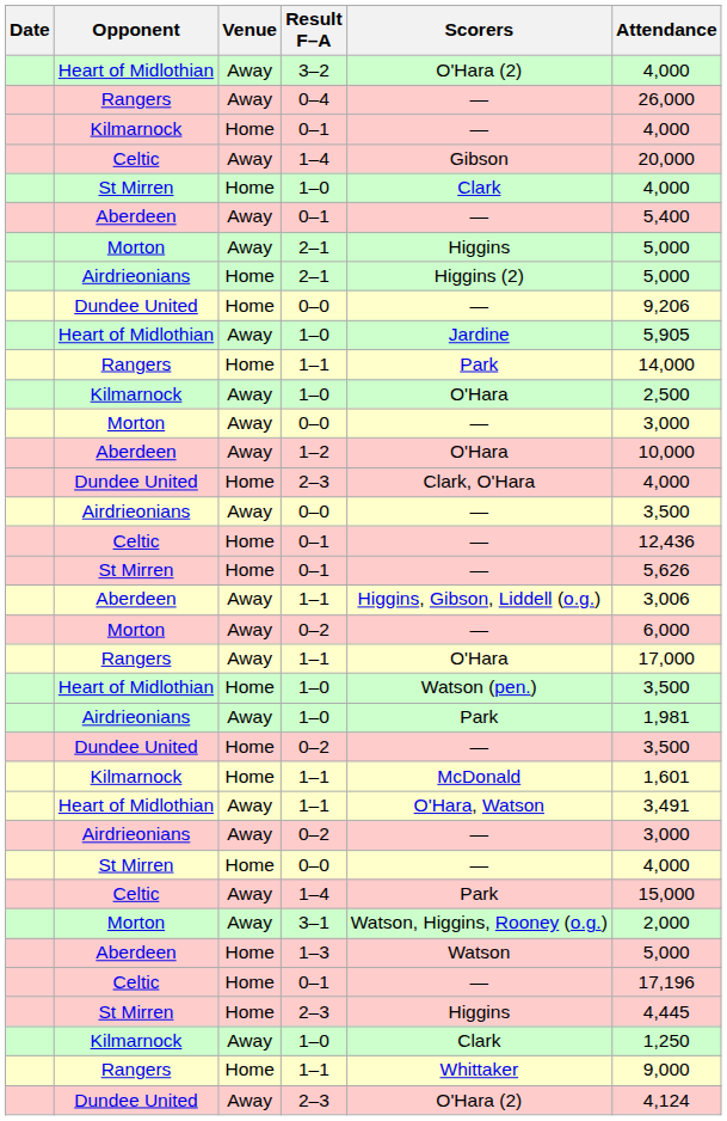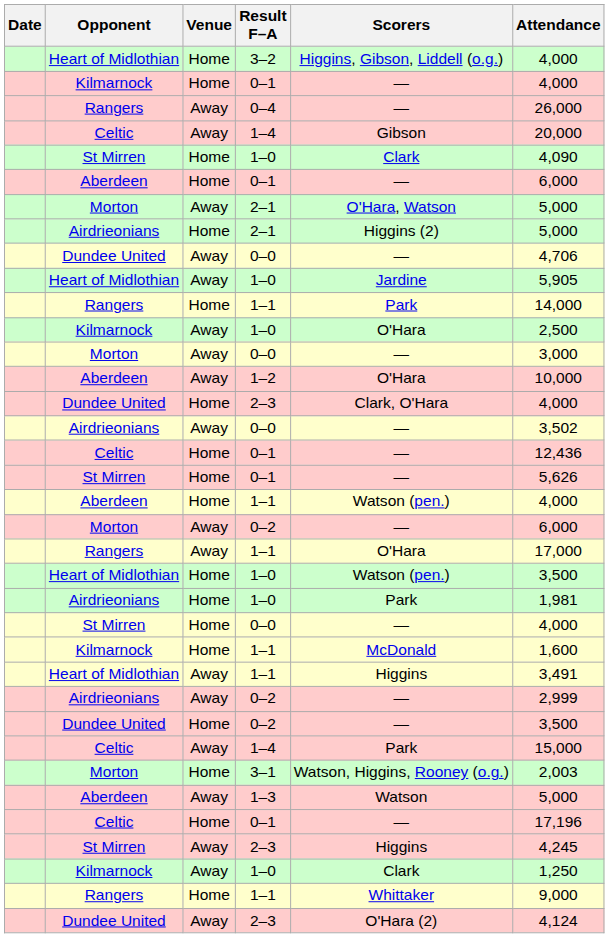3–2 | Venue: Away -> Home
3–2 | Scorers: O'Hara (2) -> Higgins, Gibson, Liddell (o.g.)
rows swapped: 0–4 <-> Kilmarnock / 0–1
St Mirren / 1–0 | Attendance: 4,000 -> 4,090
Aberdeen / 0–1 | Venue: Away -> Home
Aberdeen / 0–1 | Attendance: 5,400 -> 6,000
Morton / 2–1 | Scorers: Higgins -> O'Hara, Watson
Dundee United / 0–0 | Venue: Home -> Away
Dundee United / 0–0 | Attendance: 9,206 -> 4,706
Airdrieonians / 0–0 | Attendance: 3,500 -> 3,502
Aberdeen / 1–1 | Venue: Away -> Home
Aberdeen / 1–1 | Scorers: Higgins, Gibson, Liddell (o.g.) -> Watson (pen.)
Aberdeen / 1–1 | Attendance: 3,006 -> 4,000
Airdrieonians / 1–0 | Venue: Away -> Home
rows swapped: St Mirren / 0–0 <-> Dundee United / 0–2
Kilmarnock / 1–1 | Attendance: 1,601 -> 1,600
Heart of Midlothian / 1–1 | Scorers: O'Hara, Watson -> Higgins
Airdrieonians / 0–2 | Attendance: 3,000 -> 2,999
3–1 | Venue: Away -> Home
3–1 | Attendance: 2,000 -> 2,003
1–3 | Venue: Home -> Away
St Mirren / 2–3 | Venue: Home -> Away
St Mirren / 2–3 | Attendance: 4,445 -> 4,245
